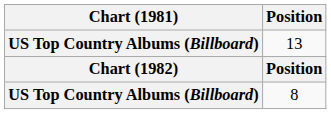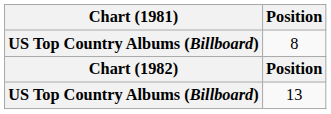rows swapped: 13 <-> 8
